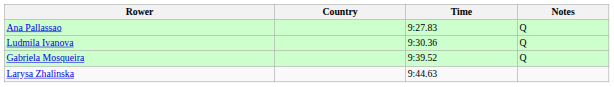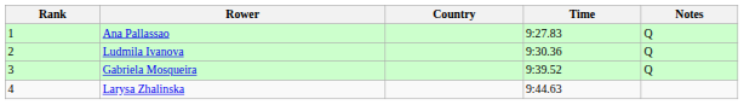+ column: Rank | 1 | 2 | 3 | 4
